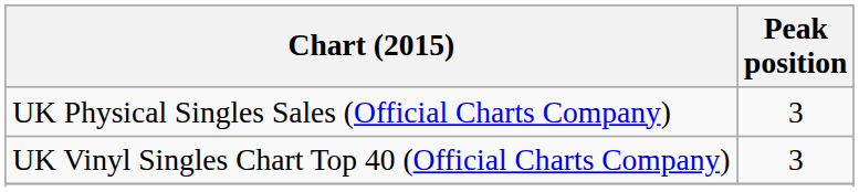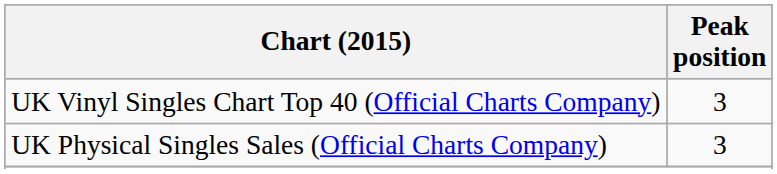rows swapped: UK Physical Singles Sales (Official Charts Company) <-> UK Vinyl Singles Chart Top 40 (Official Charts Company)
